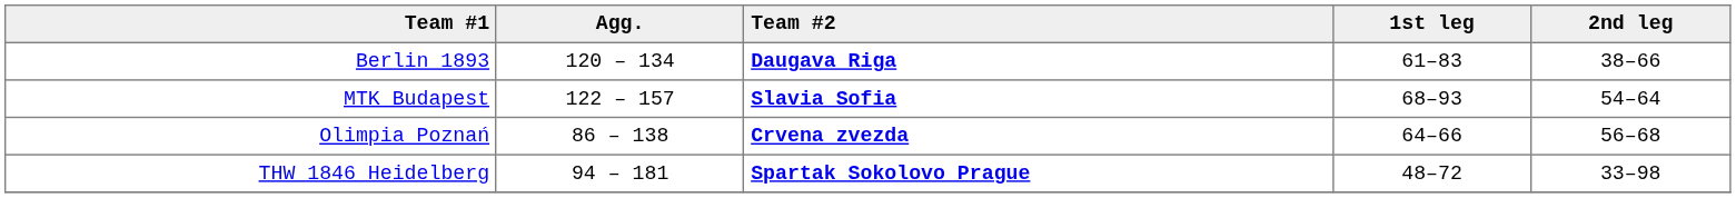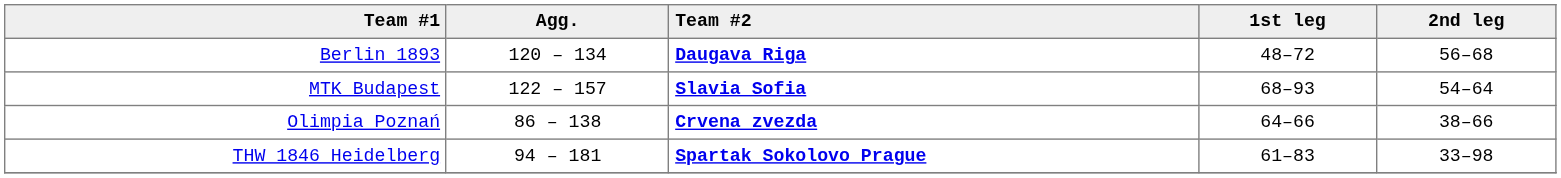Berlin 1893 | 1st leg: 61–83 -> 48–72
Berlin 1893 | 2nd leg: 38–66 -> 56–68
Olimpia Poznań | 2nd leg: 56–68 -> 38–66
THW 1846 Heidelberg | 1st leg: 48–72 -> 61–83
